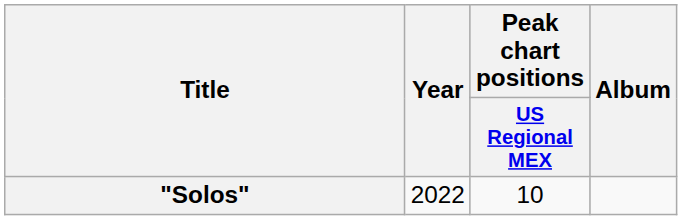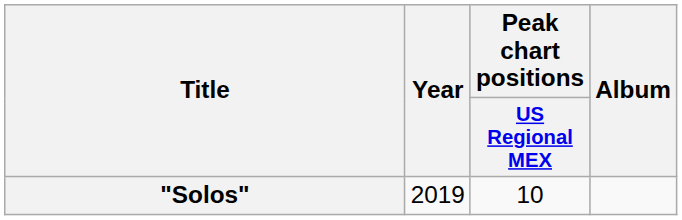"Solos" | Year: 2022 -> 2019
